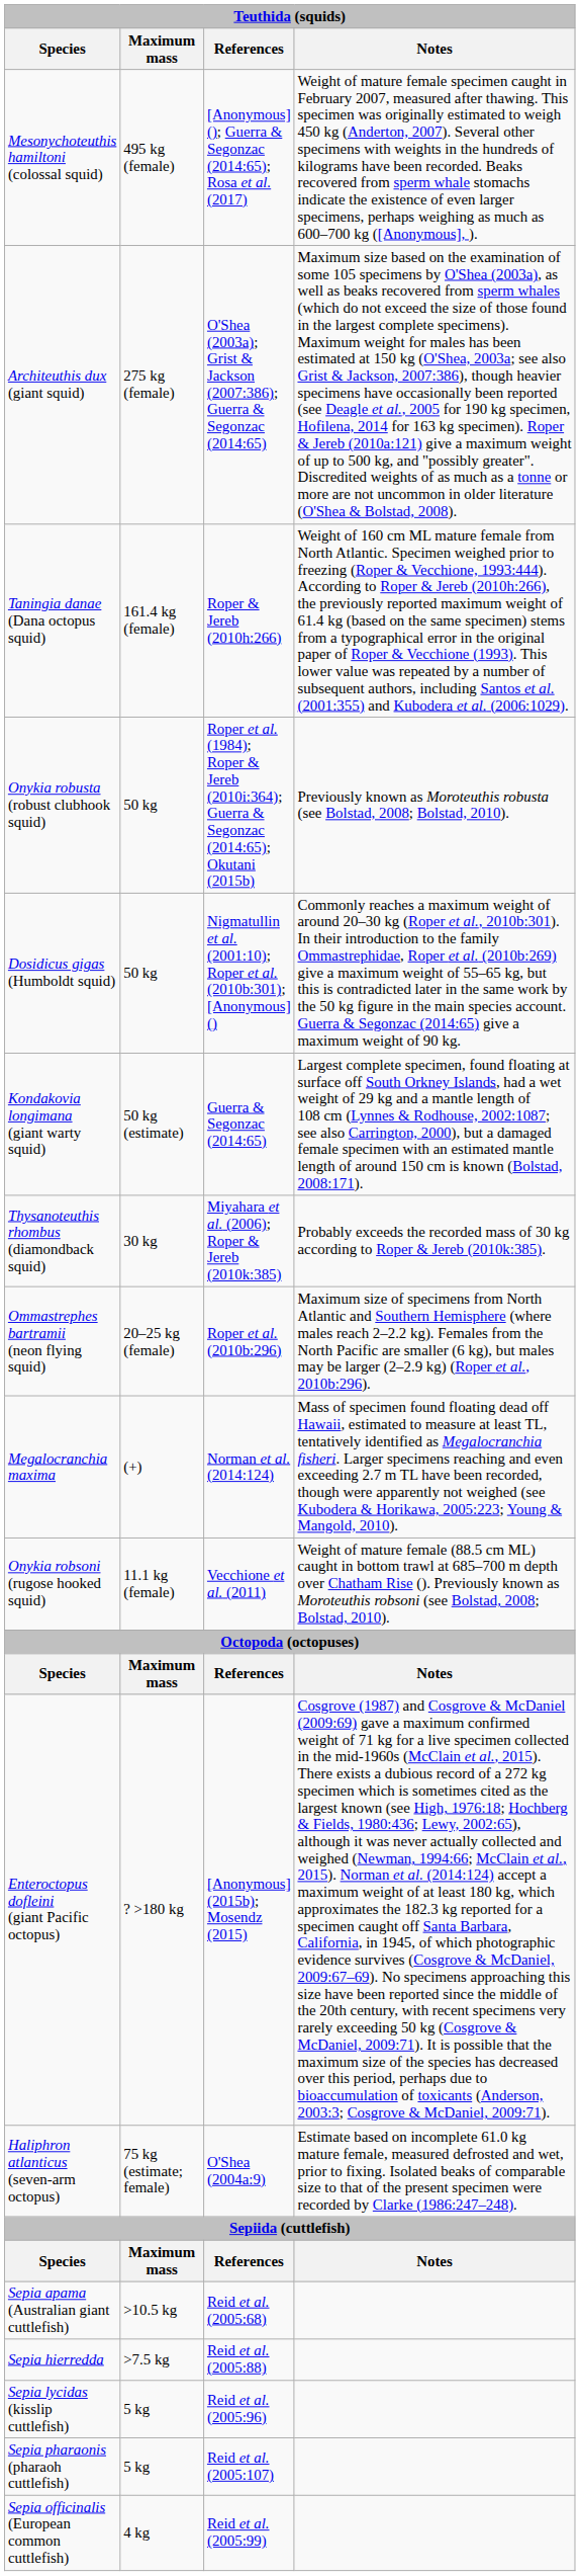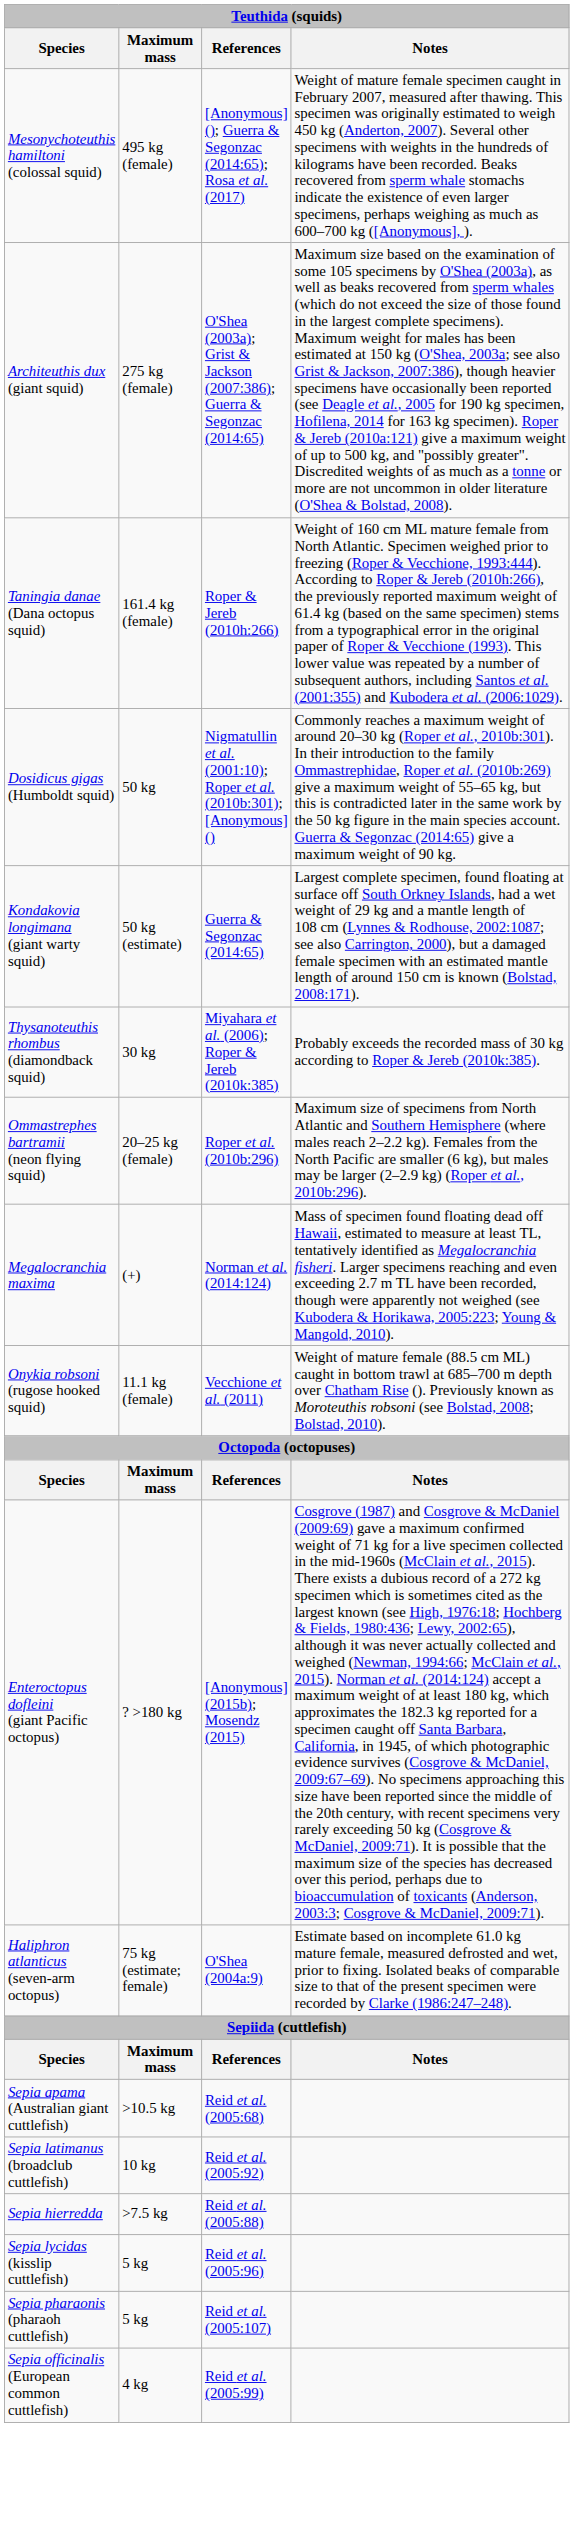- row: Onykia robusta (robust clubhook squid) | 50 kg | Roper et al. (1984); Roper & Jereb (2010i:364); Guerra & Segonzac (2014:65); Okutani (2015b) | Previously known as Moroteuthis robusta (see Bolstad, 2008; Bolstad, 2010).
+ row: Sepia latimanus (broadclub cuttlefish) | 10 kg | Reid et al. (2005:92)
